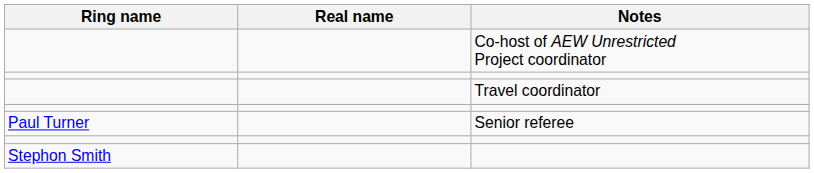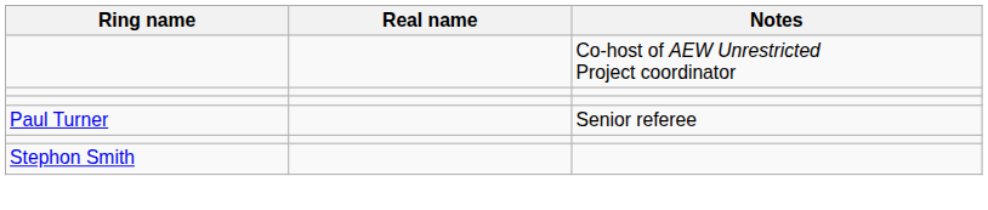- row: Travel coordinator
